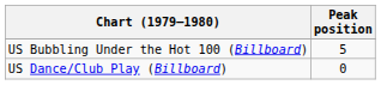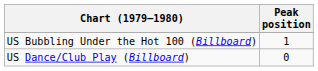US Bubbling Under the Hot 100 (Billboard) | Peak position: 5 -> 1
